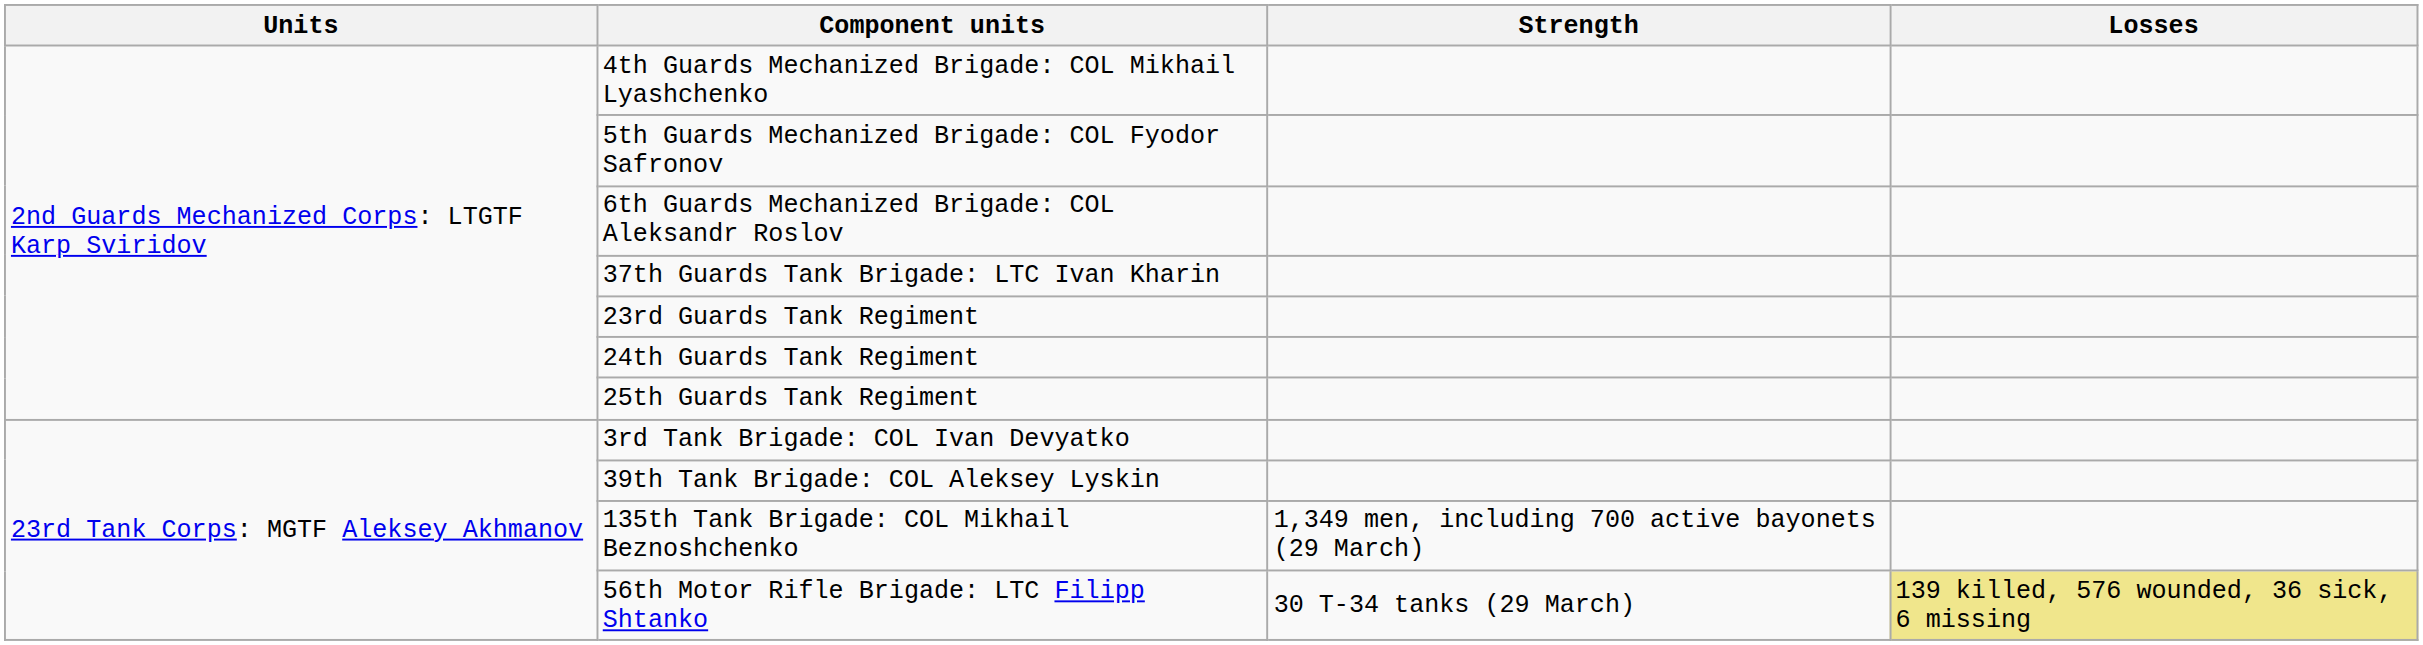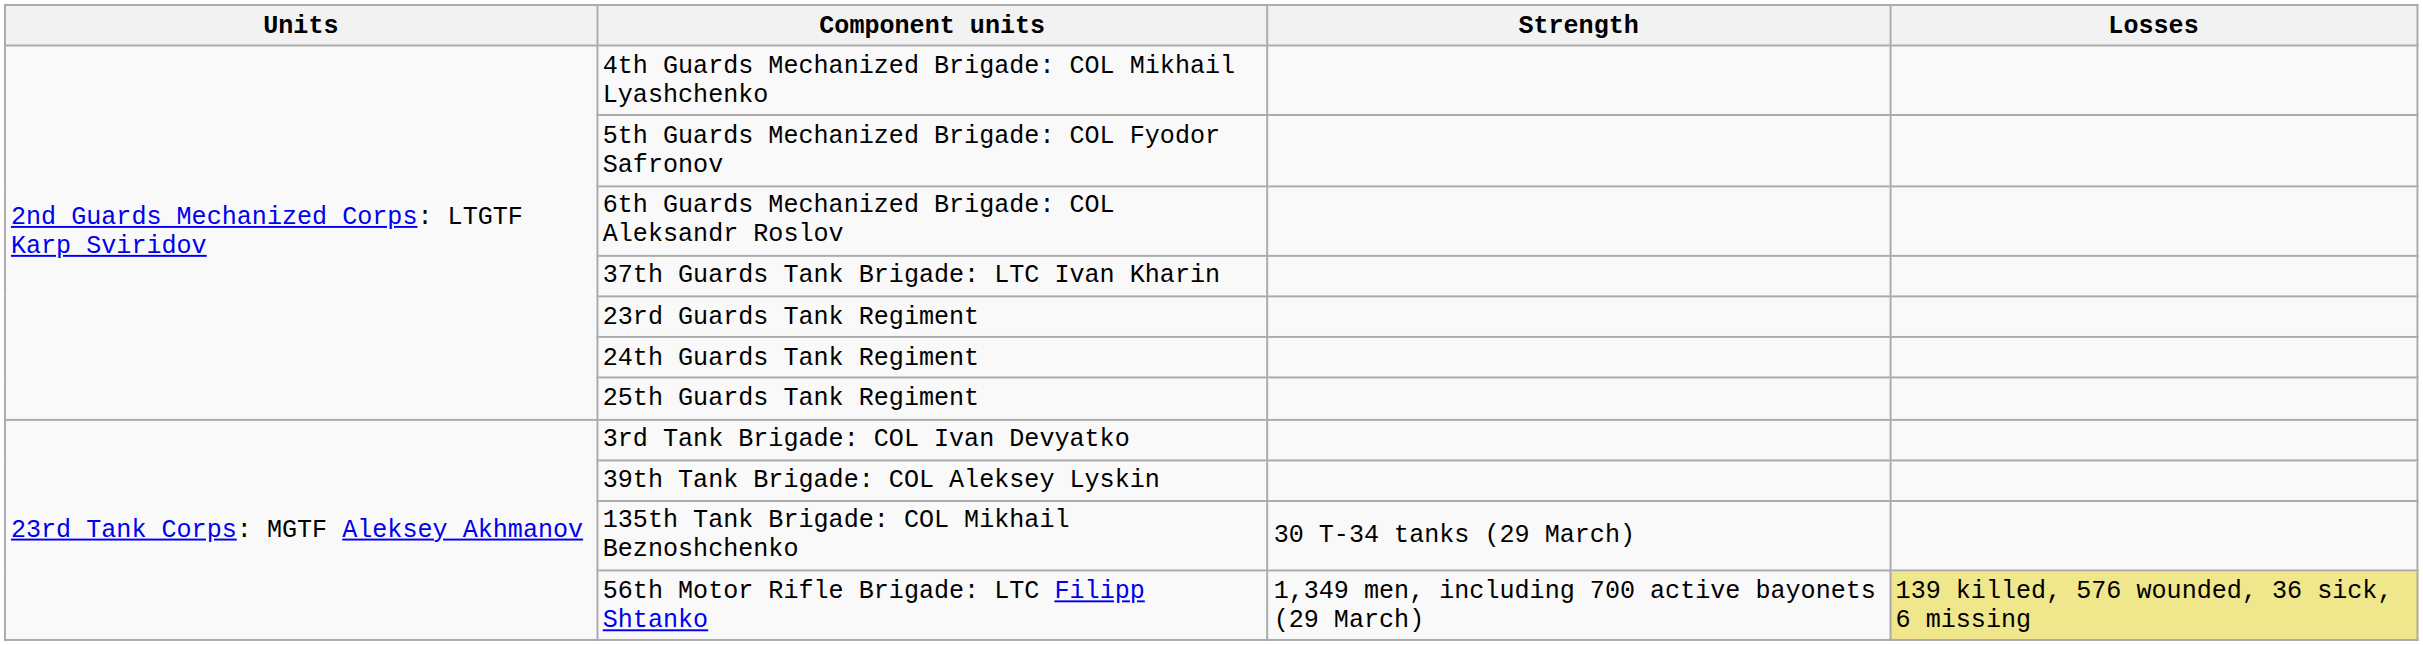135th Tank Brigade: COL Mikhail Beznoshchenko | Strength: 1,349 men, including 700 active bayonets (29 March) -> 30 T-34 tanks (29 March)
56th Motor Rifle Brigade: LTC Filipp Shtanko | Strength: 30 T-34 tanks (29 March) -> 1,349 men, including 700 active bayonets (29 March)
